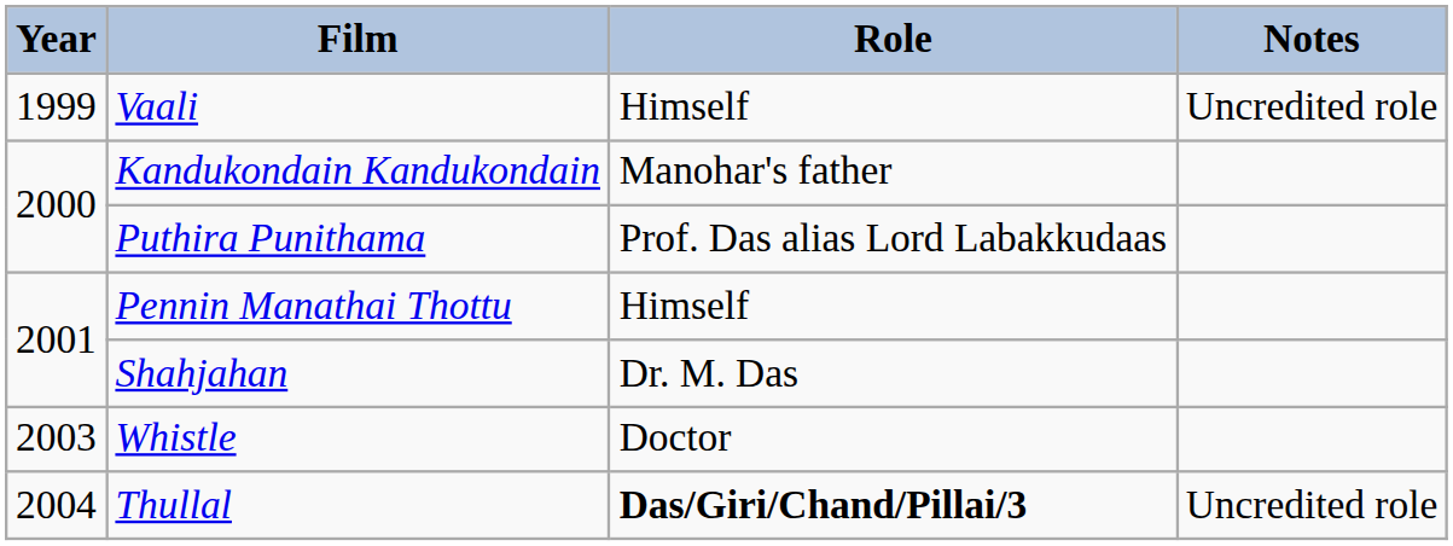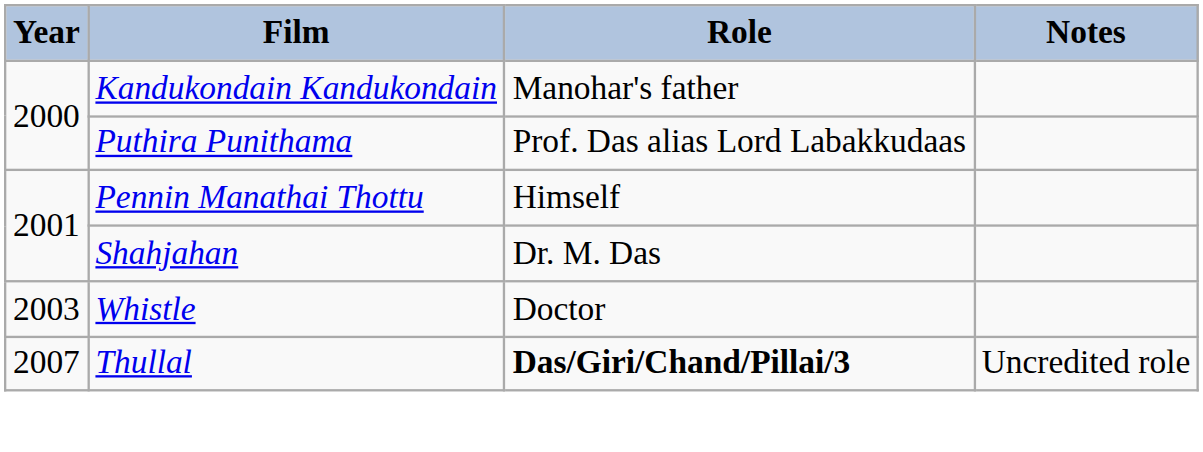- row: 1999 | Vaali | Himself | Uncredited role
Thullal | Year: 2004 -> 2007
